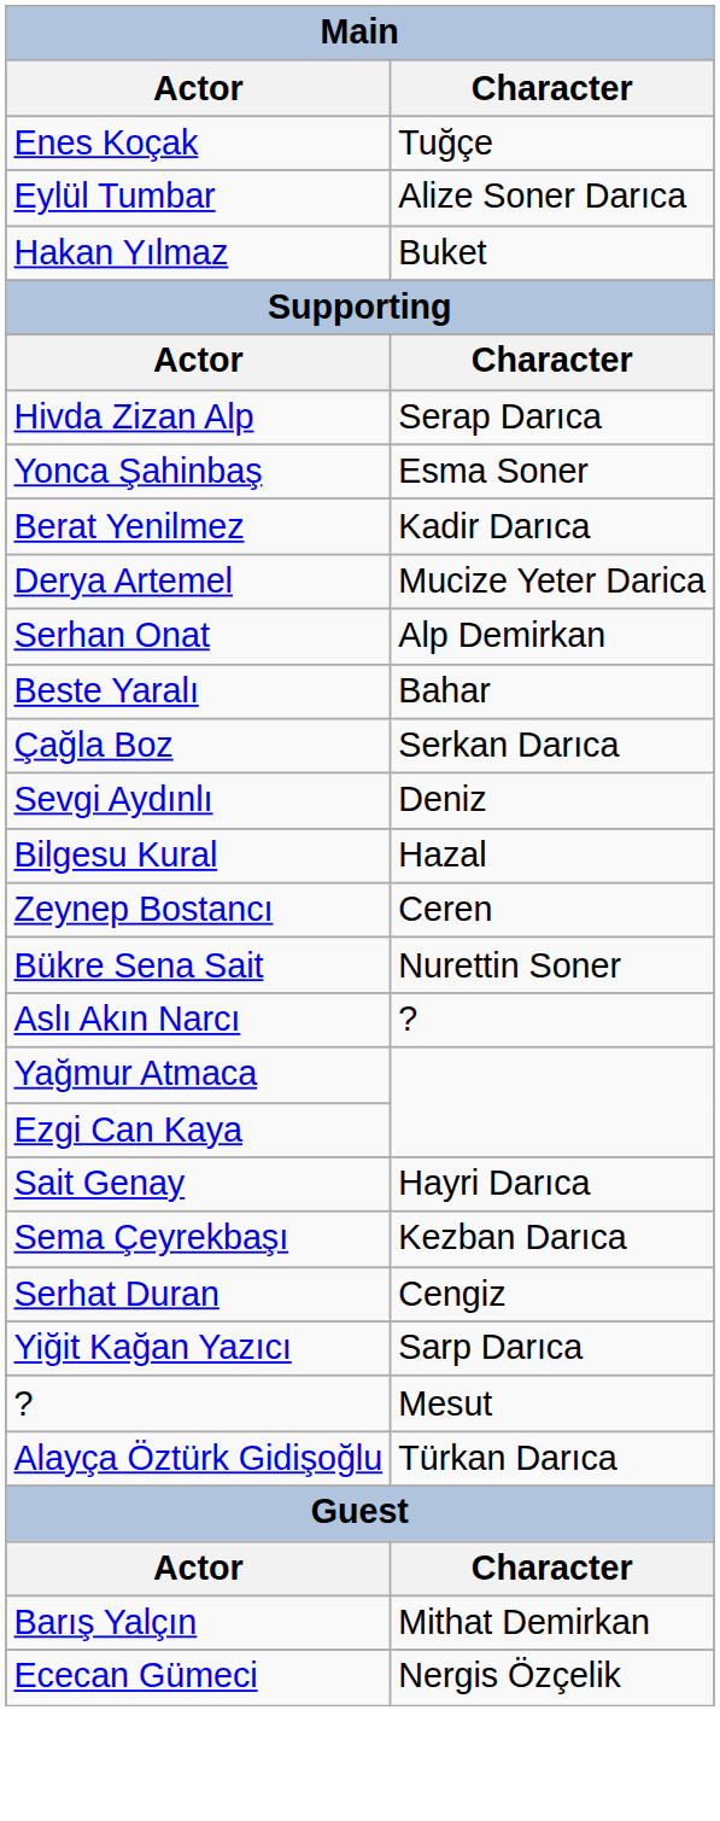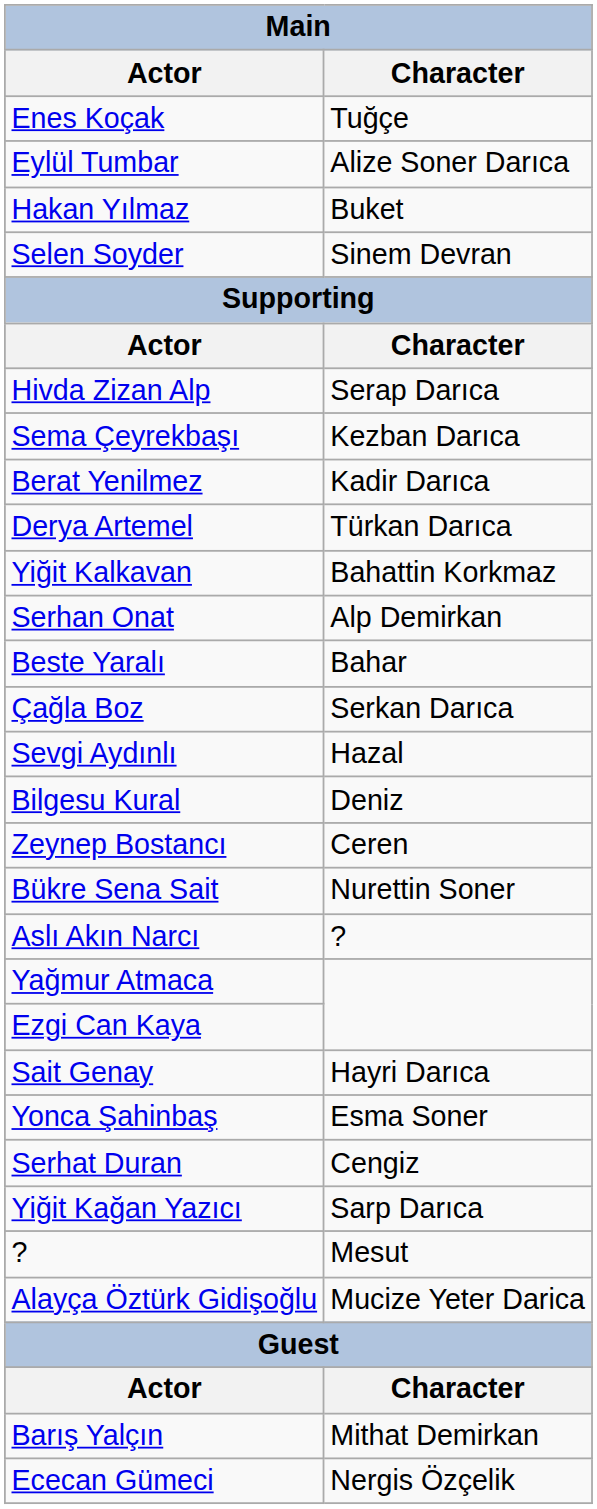+ row: Selen Soyder | Sinem Devran
rows swapped: Yonca Şahinbaş <-> Sema Çeyrekbaşı
Derya Artemel | Character: Mucize Yeter Darica -> Türkan Darıca
+ row: Yiğit Kalkavan | Bahattin Korkmaz
Sevgi Aydınlı | Character: Deniz -> Hazal
Bilgesu Kural | Character: Hazal -> Deniz
Alayça Öztürk Gidişoğlu | Character: Türkan Darıca -> Mucize Yeter Darica
